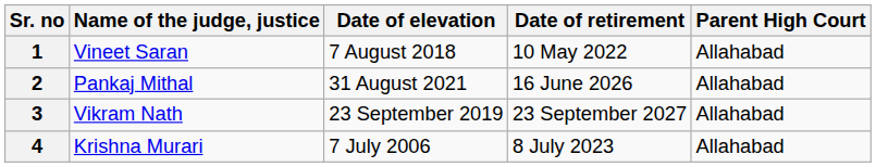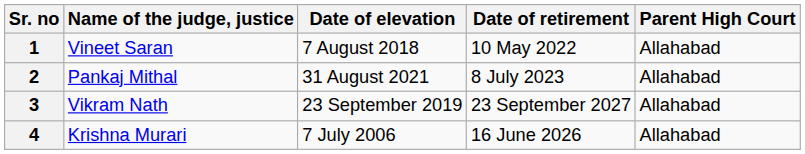2 | Date of retirement: 16 June 2026 -> 8 July 2023
4 | Date of retirement: 8 July 2023 -> 16 June 2026
